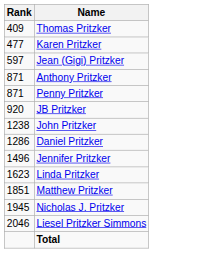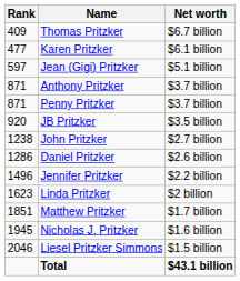+ column: Net worth | $6.7 billion | $6.1 billion | $5.1 billion | $3.7 billion | $3.7 billion | $3.5 billion | $2.7 billion | $2.6 billion | $2.2 billion | $2 billion | $1.7 billion | $1.6 billion | $1.5 billion | $43.1 billion
